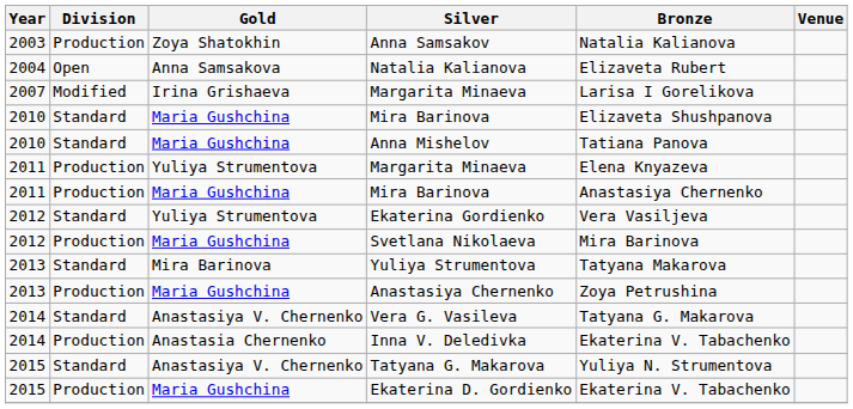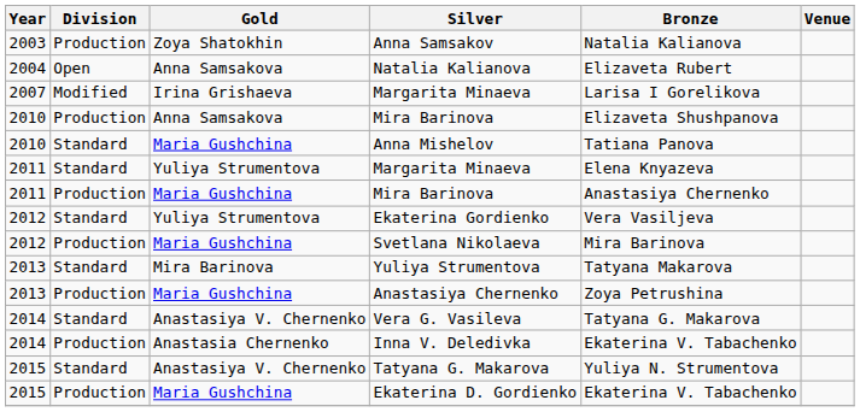2010 / Mira Barinova | Division: Standard -> Production
2010 / Mira Barinova | Gold: Maria Gushchina -> Anna Samsakova
2011 / Margarita Minaeva | Division: Production -> Standard
